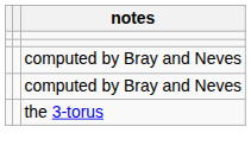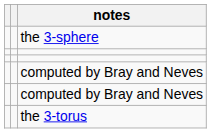+ row: the 3-sphere
